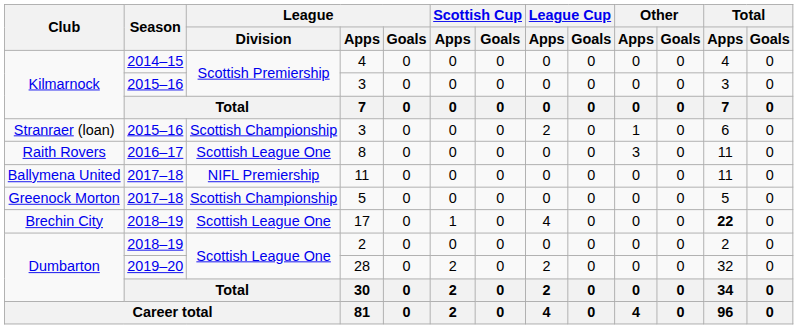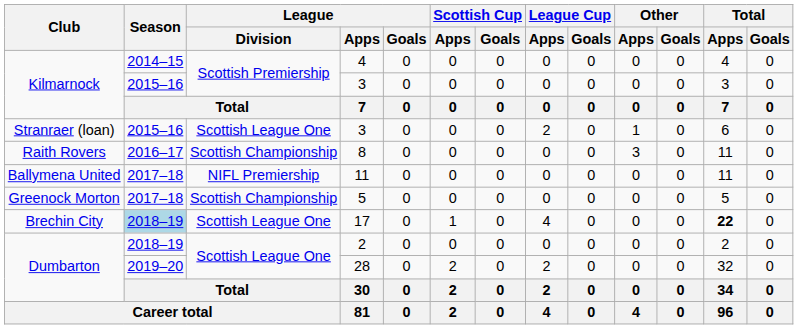Stranraer (loan) / 3 | League / Division: Scottish Championship -> Scottish League One
8 | League / Division: Scottish League One -> Scottish Championship
17 | Season: no background -> lightblue background
